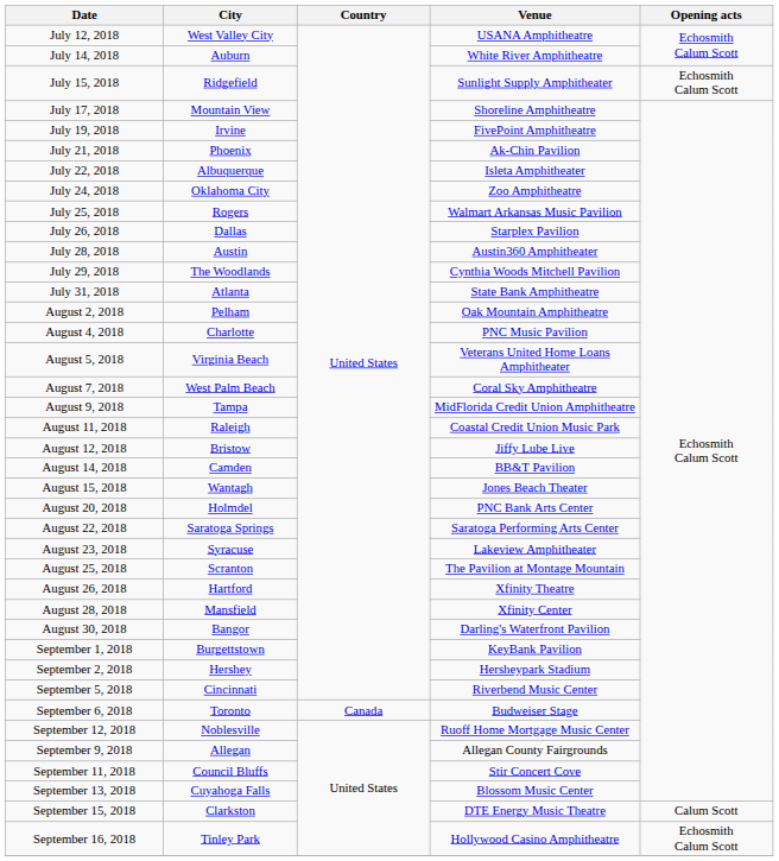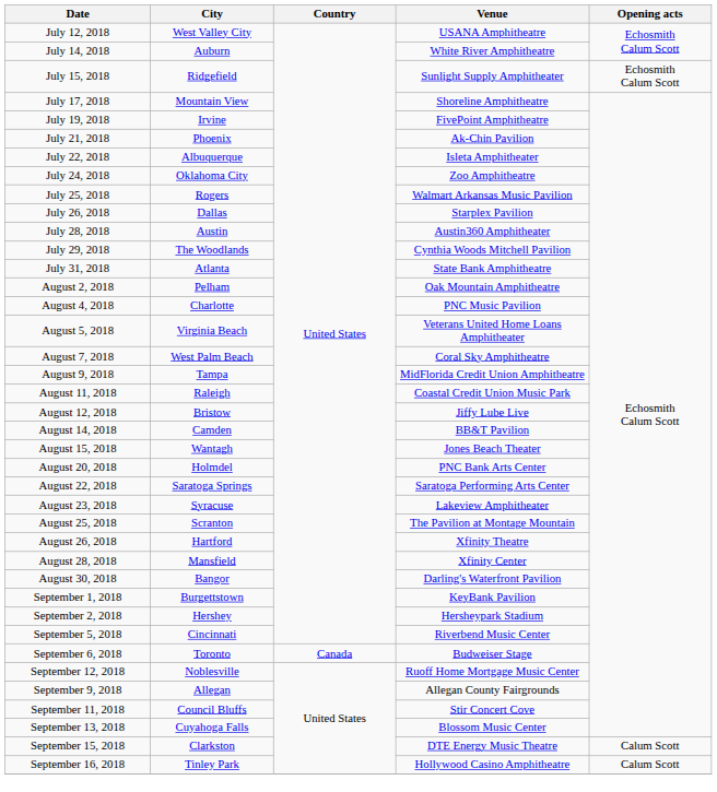September 16, 2018 | Opening acts: Echosmith Calum Scott -> Calum Scott
